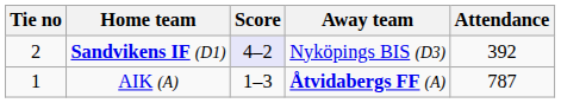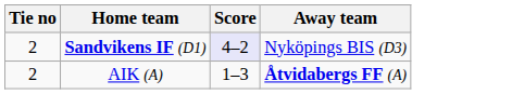- column: Attendance | 392 | 787
AIK (A) | Tie no: 1 -> 2
